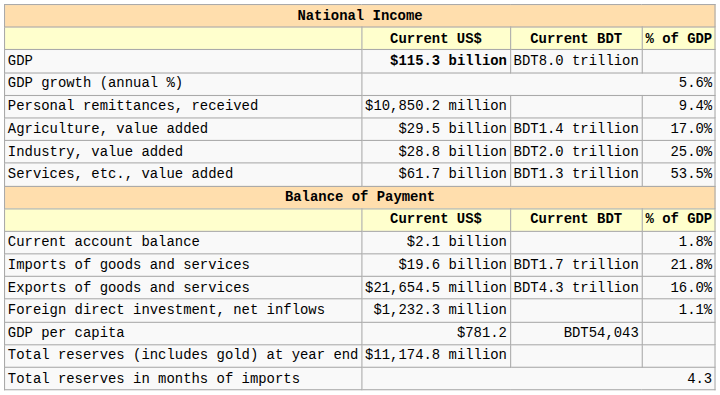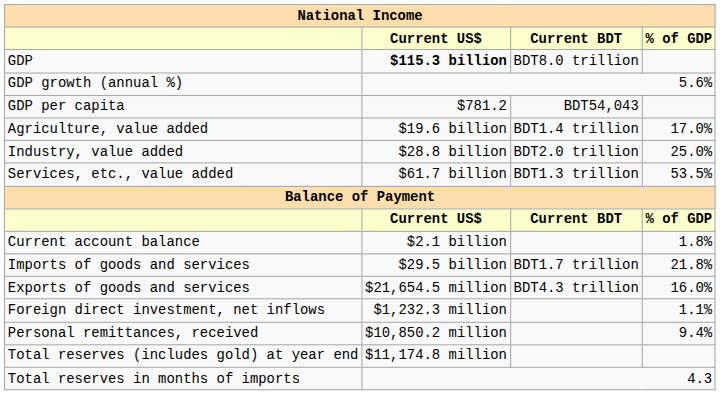rows swapped: GDP per capita <-> Personal remittances, received
Agriculture, value added | Current US$: $29.5 billion -> $19.6 billion
Imports of goods and services | Current US$: $19.6 billion -> $29.5 billion
